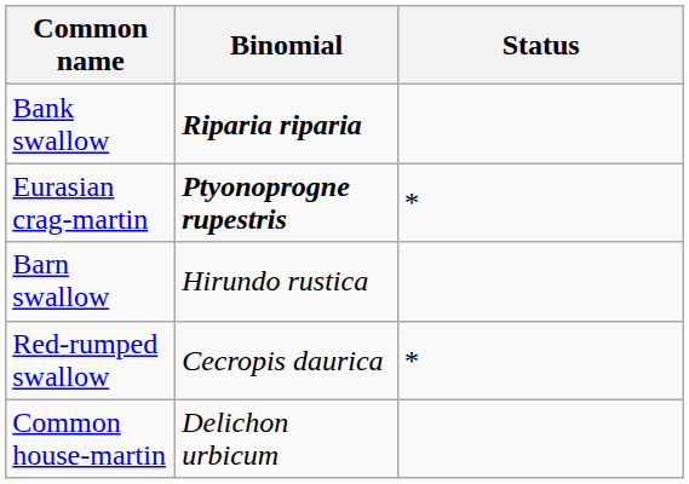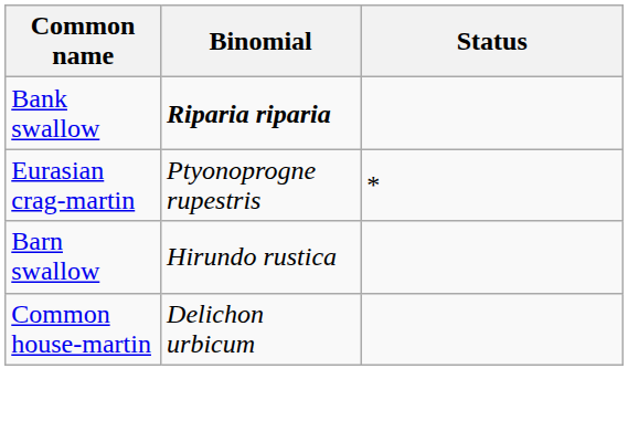Eurasian crag-martin | Binomial: bold -> normal
- row: Red-rumped swallow | Cecropis daurica | *
